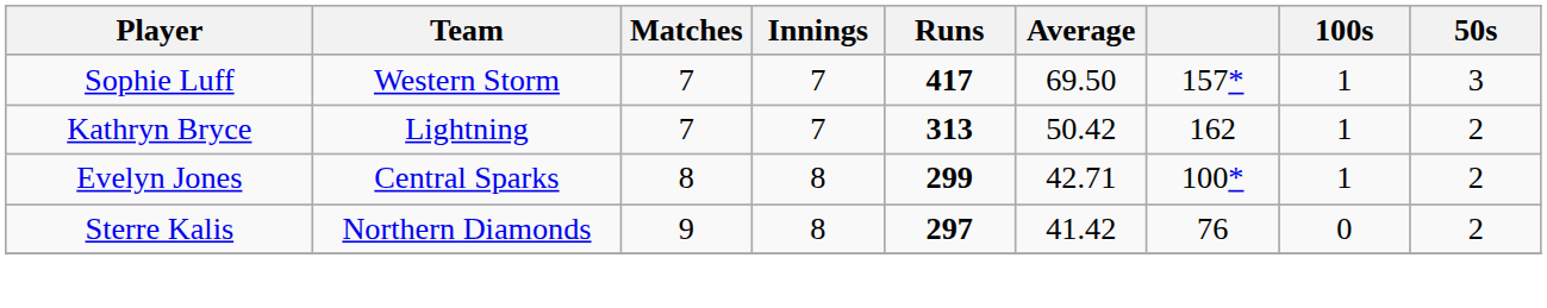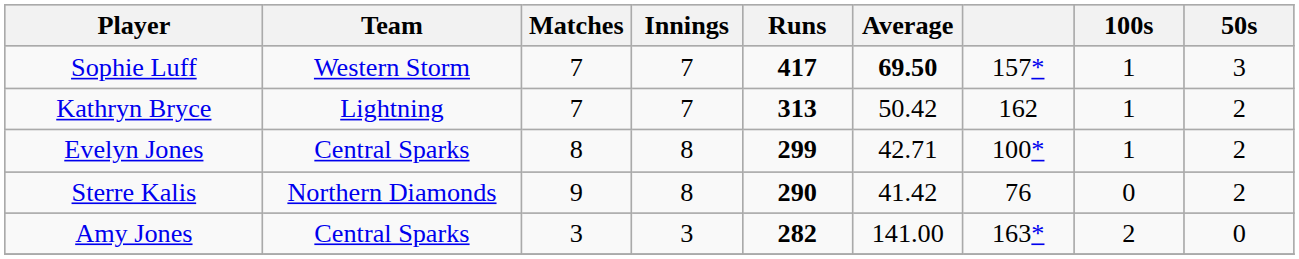Sophie Luff | Average: normal -> bold
Sterre Kalis | Runs: 297 -> 290
+ row: Amy Jones | Central Sparks | 3 | 3 | 282 | 141.00 | 163* | 2 | 0
